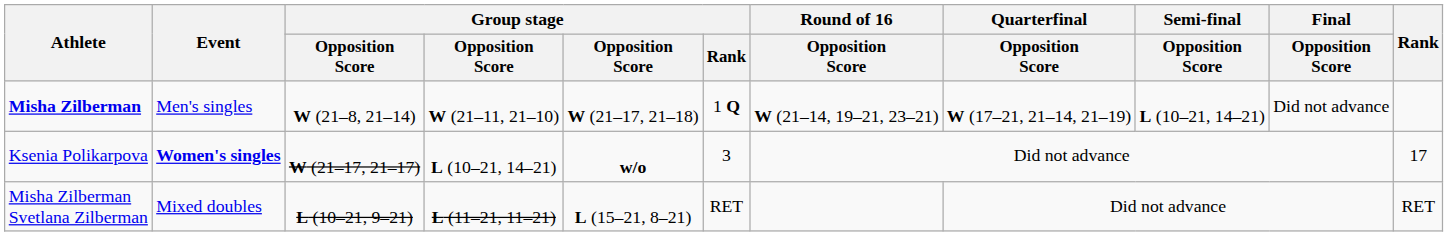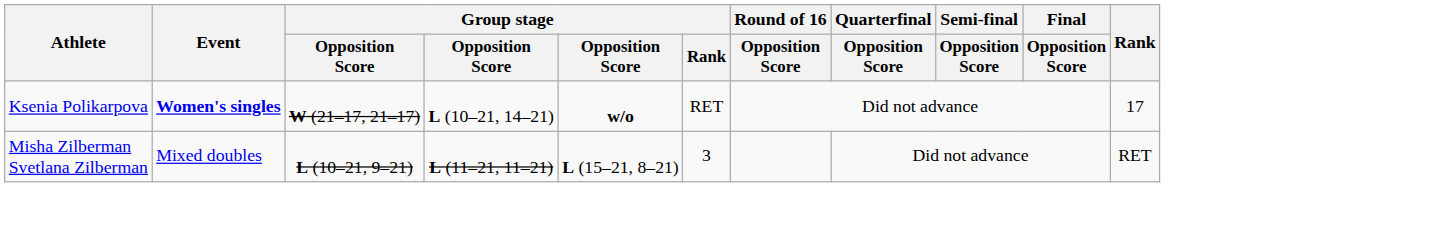- row: Misha Zilberman | Men's singles | W (21–8, 21–14) | W (21–11, 21–10) | W (21–17, 21–18) | 1 Q | W (21–14, 19–21, 23–21) | W (17–21, 21–14, 21–19) | L (10–21, 14–21) | Did not advance
Ksenia Polikarpova | Group stage / Rank: 3 -> RET
Misha Zilberman Svetlana Zilberman | Group stage / Rank: RET -> 3
